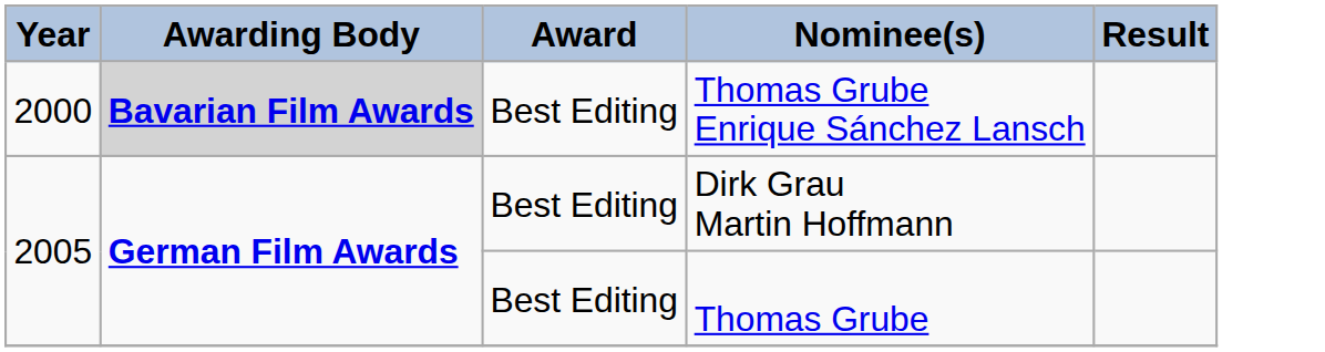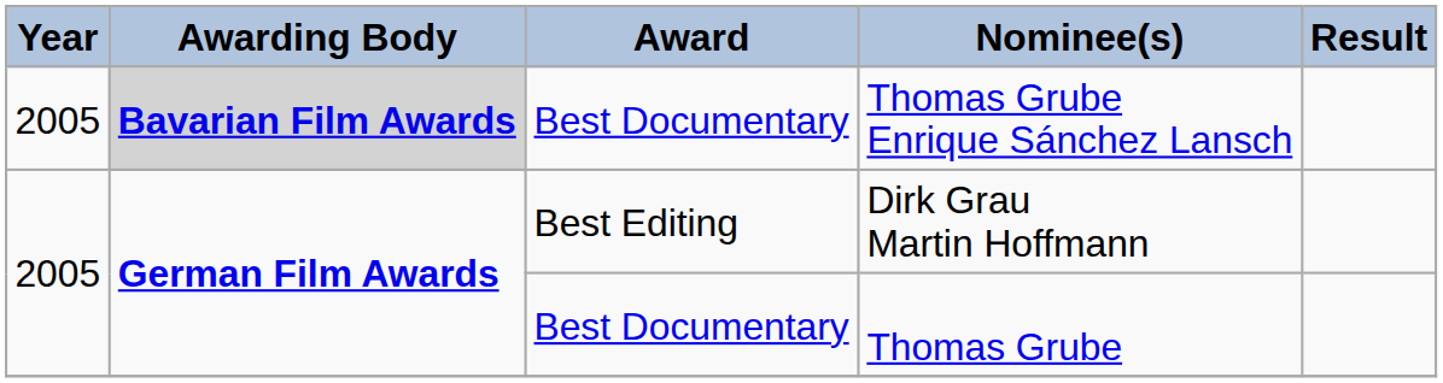Thomas Grube Enrique Sánchez Lansch | Year: 2000 -> 2005
Thomas Grube Enrique Sánchez Lansch | Award: Best Editing -> Best Documentary
Thomas Grube | Award: Best Editing -> Best Documentary
